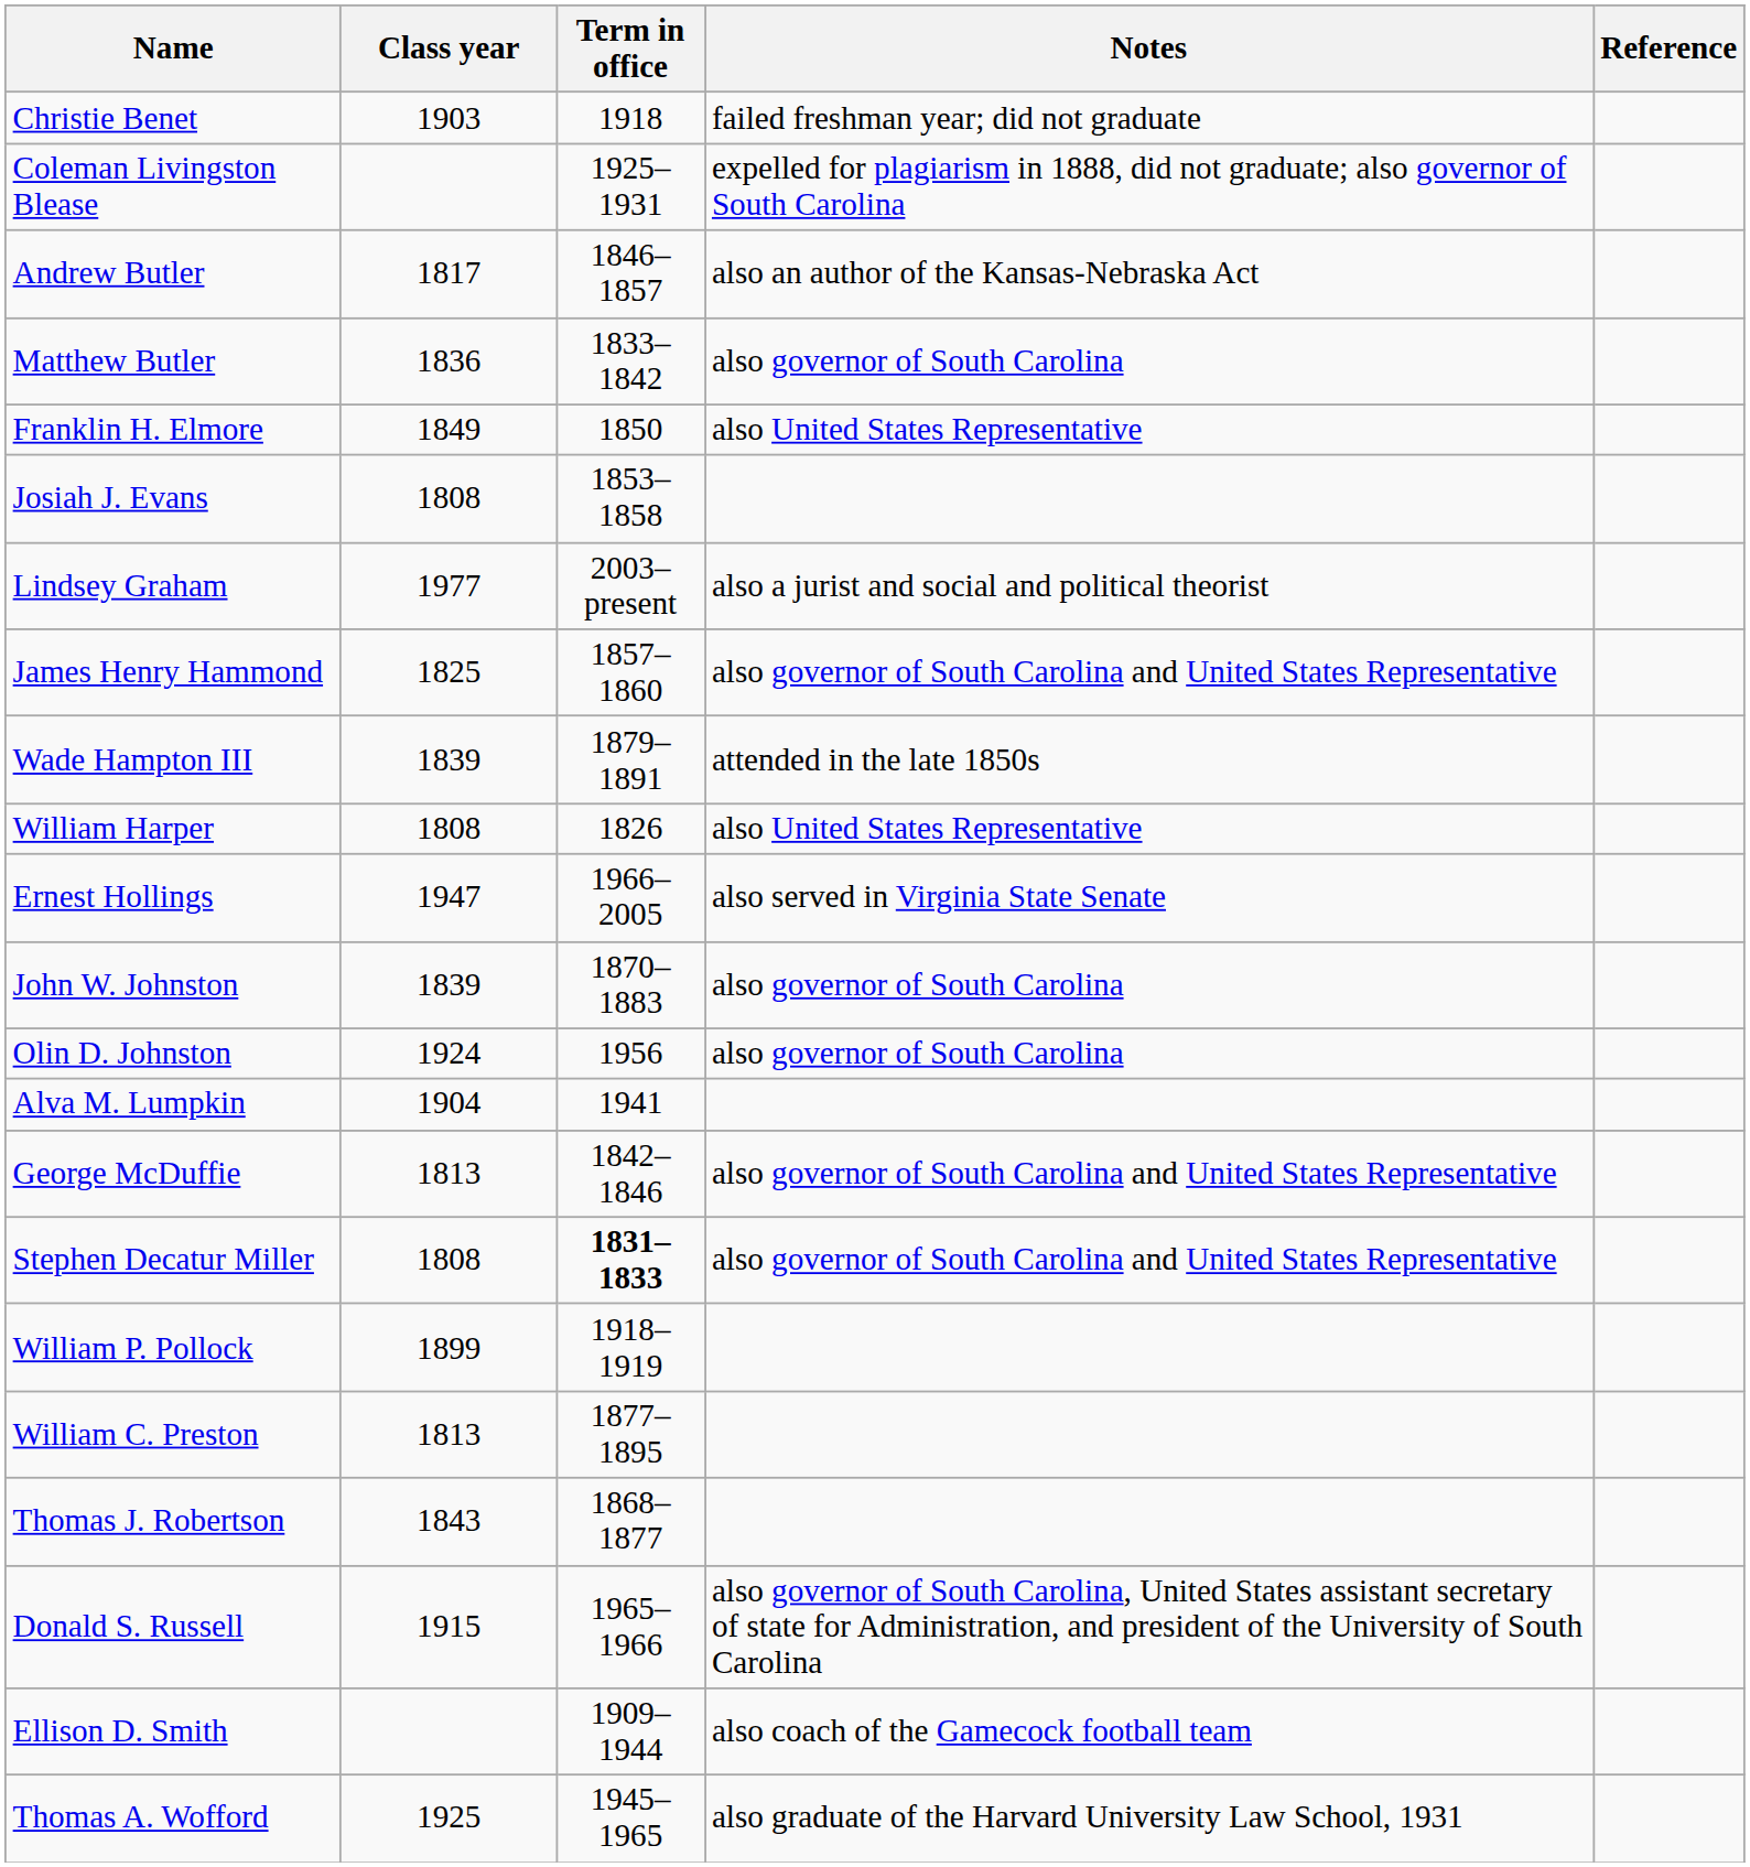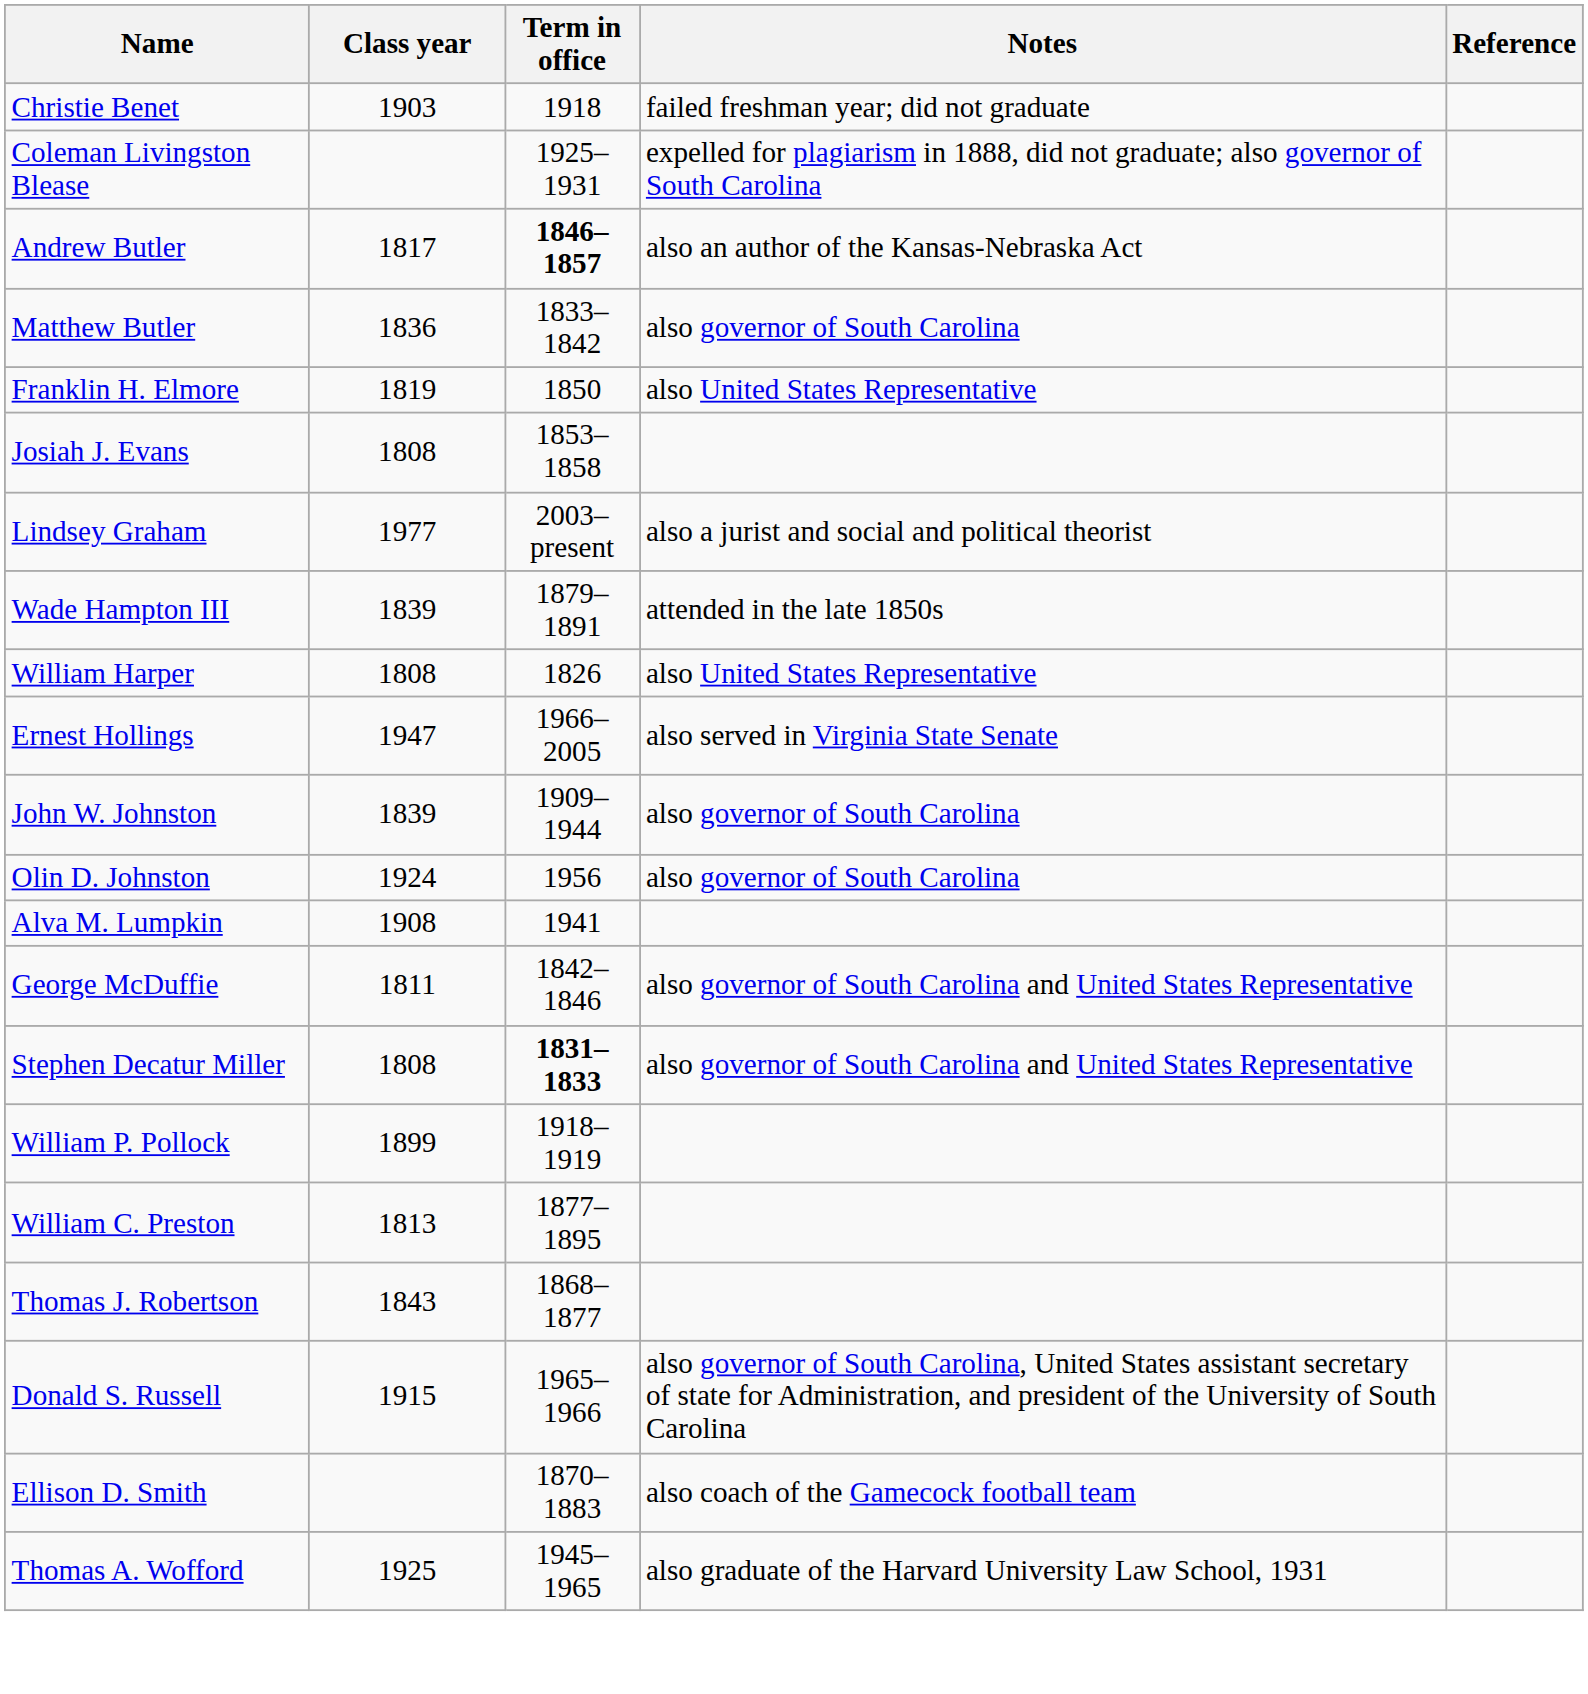Andrew Butler | Term in office: normal -> bold
Franklin H. Elmore | Class year: 1849 -> 1819
- row: James Henry Hammond | 1825 | 1857–1860 | also governor of South Carolina and United States Representative
John W. Johnston | Term in office: 1870–1883 -> 1909–1944
Alva M. Lumpkin | Class year: 1904 -> 1908
George McDuffie | Class year: 1813 -> 1811
Ellison D. Smith | Term in office: 1909–1944 -> 1870–1883
